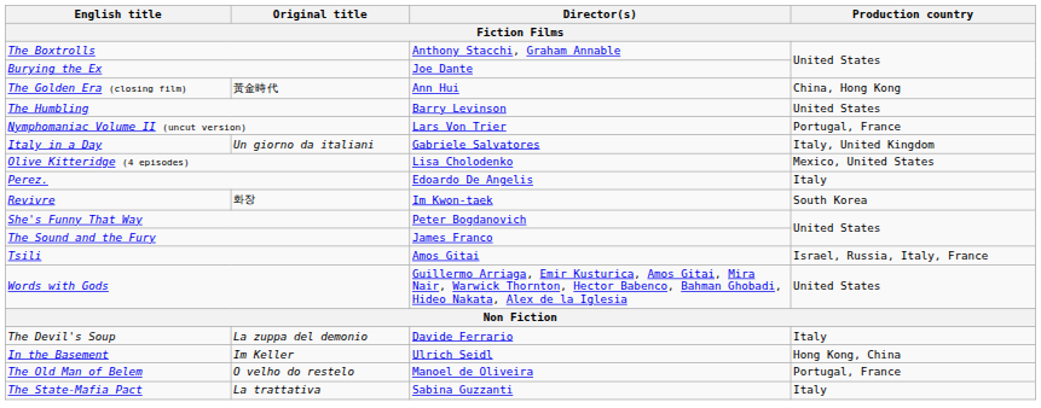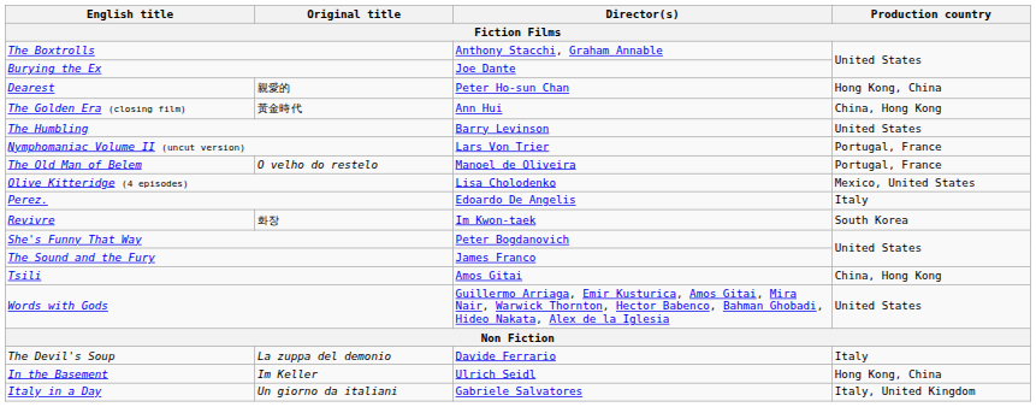+ row: Dearest | 親愛的 | Peter Ho-sun Chan | Hong Kong, China
rows swapped: The Old Man of Belem <-> Italy in a Day
Tsili | Production country: Israel, Russia, Italy, France -> China, Hong Kong
- row: The State-Mafia Pact | La trattativa | Sabina Guzzanti | Italy
